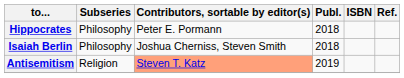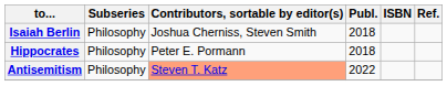rows swapped: Hippocrates <-> Isaiah Berlin
Antisemitism | Subseries: Religion -> Philosophy
Antisemitism | Publ.: 2019 -> 2022
